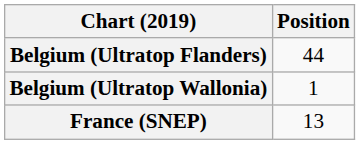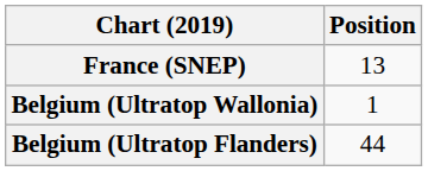rows swapped: Belgium (Ultratop Flanders) <-> France (SNEP)
